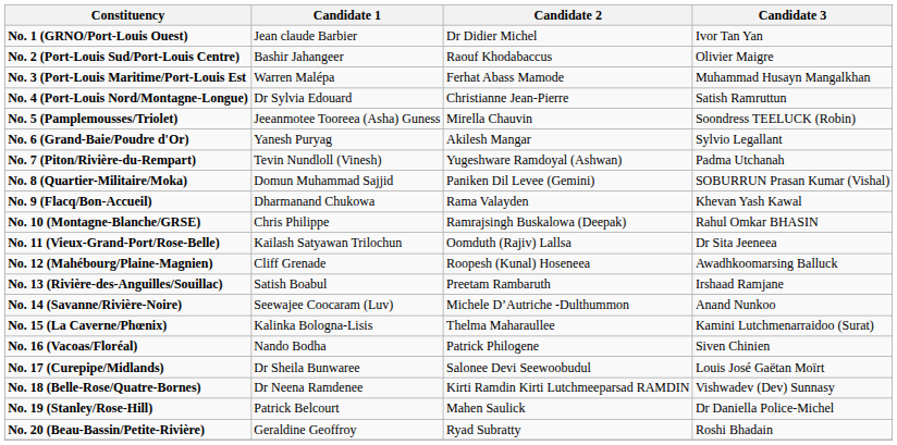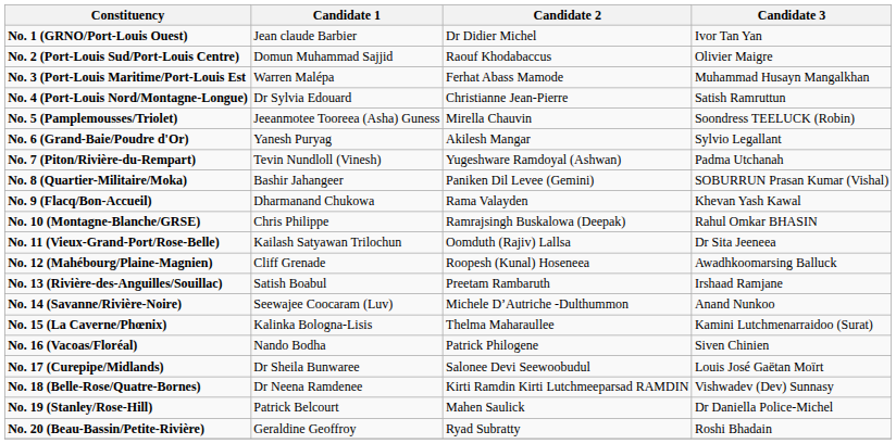No. 2 (Port-Louis Sud/Port-Louis Centre) | Candidate 1: Bashir Jahangeer -> Domun Muhammad Sajjid
No. 8 (Quartier-Militaire/Moka) | Candidate 1: Domun Muhammad Sajjid -> Bashir Jahangeer
